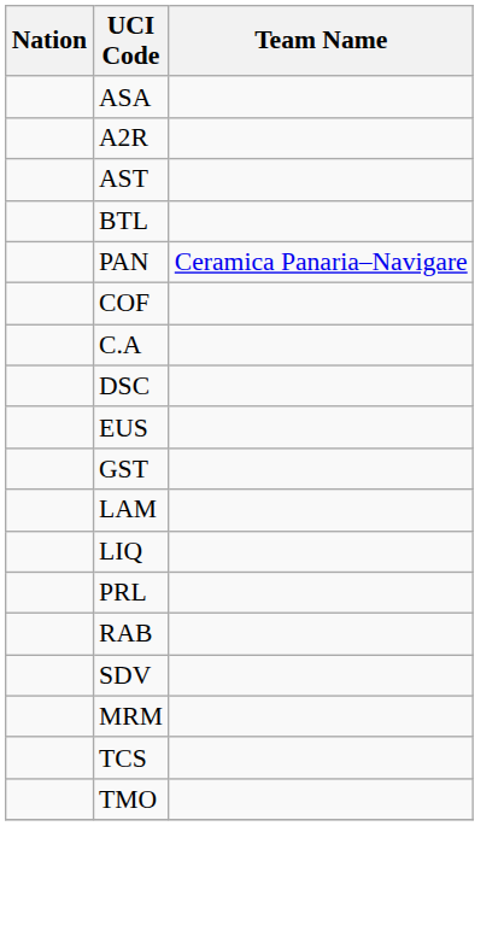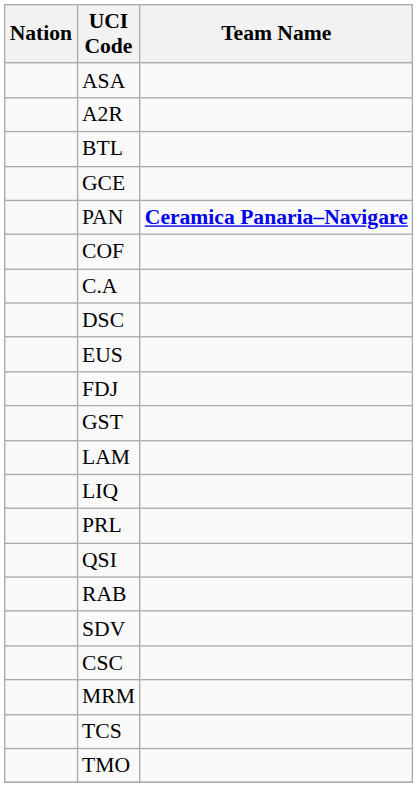- row: AST
+ row: GCE
PAN | Team Name: normal -> bold
+ row: FDJ
+ row: QSI
+ row: CSC
